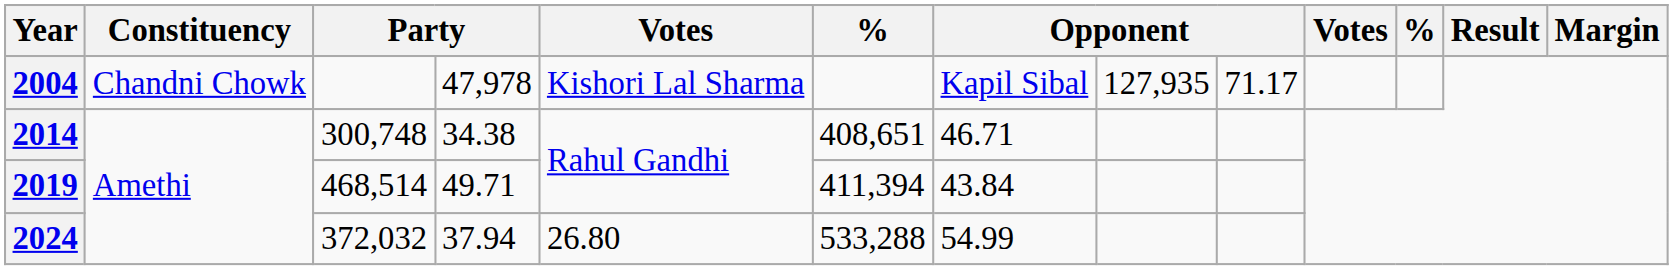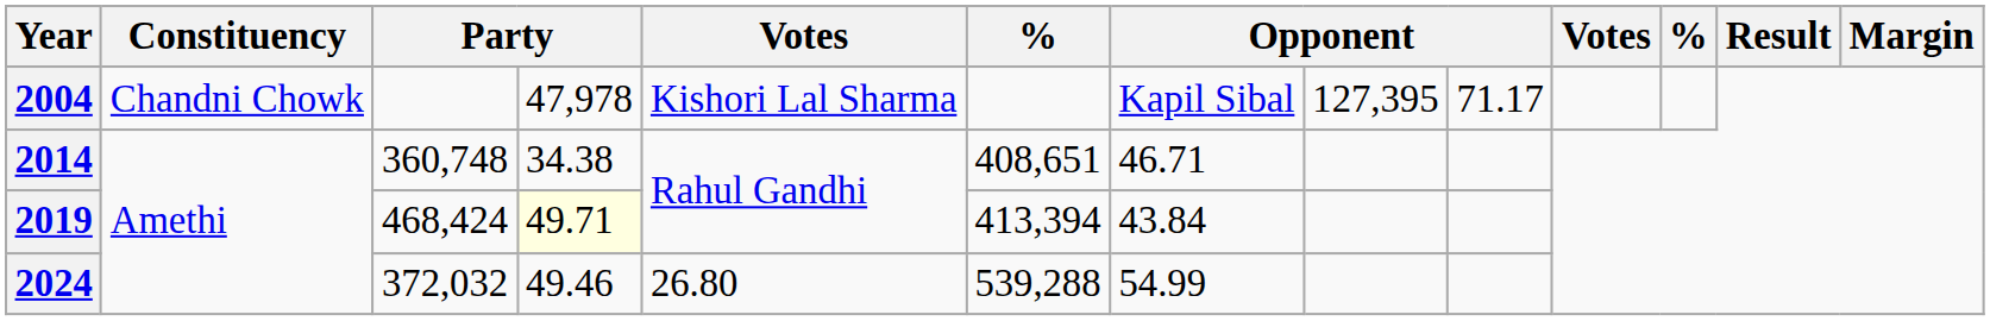2004 | column 8: 127,935 -> 127,395
2014 | column 3: 300,748 -> 360,748
2019 | column 3: 468,514 -> 468,424
2019 | column 4: no background -> lightyellow background
2019 | column 6: 411,394 -> 413,394
2024 | column 4: 37.94 -> 49.46
2024 | column 6: 533,288 -> 539,288
